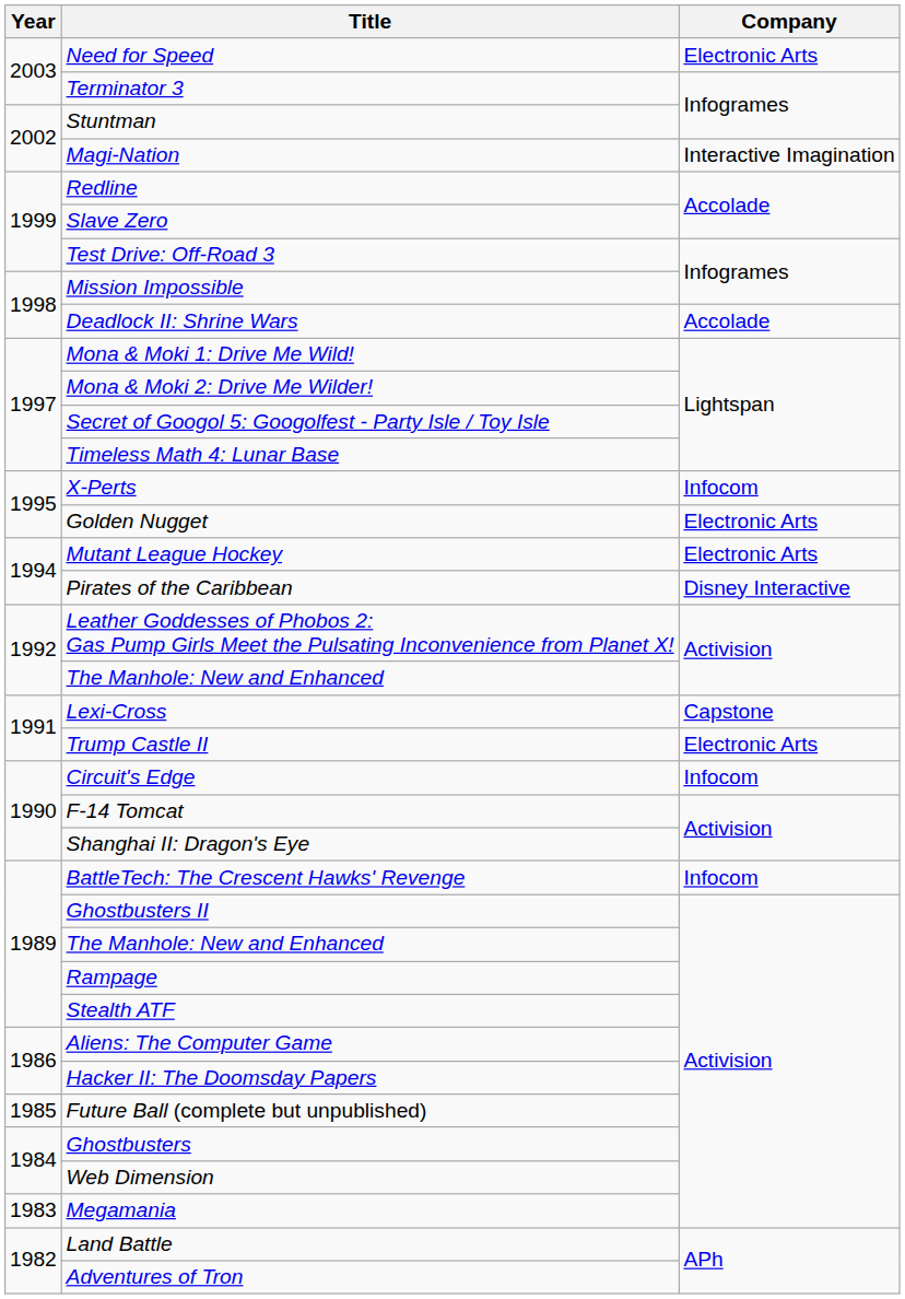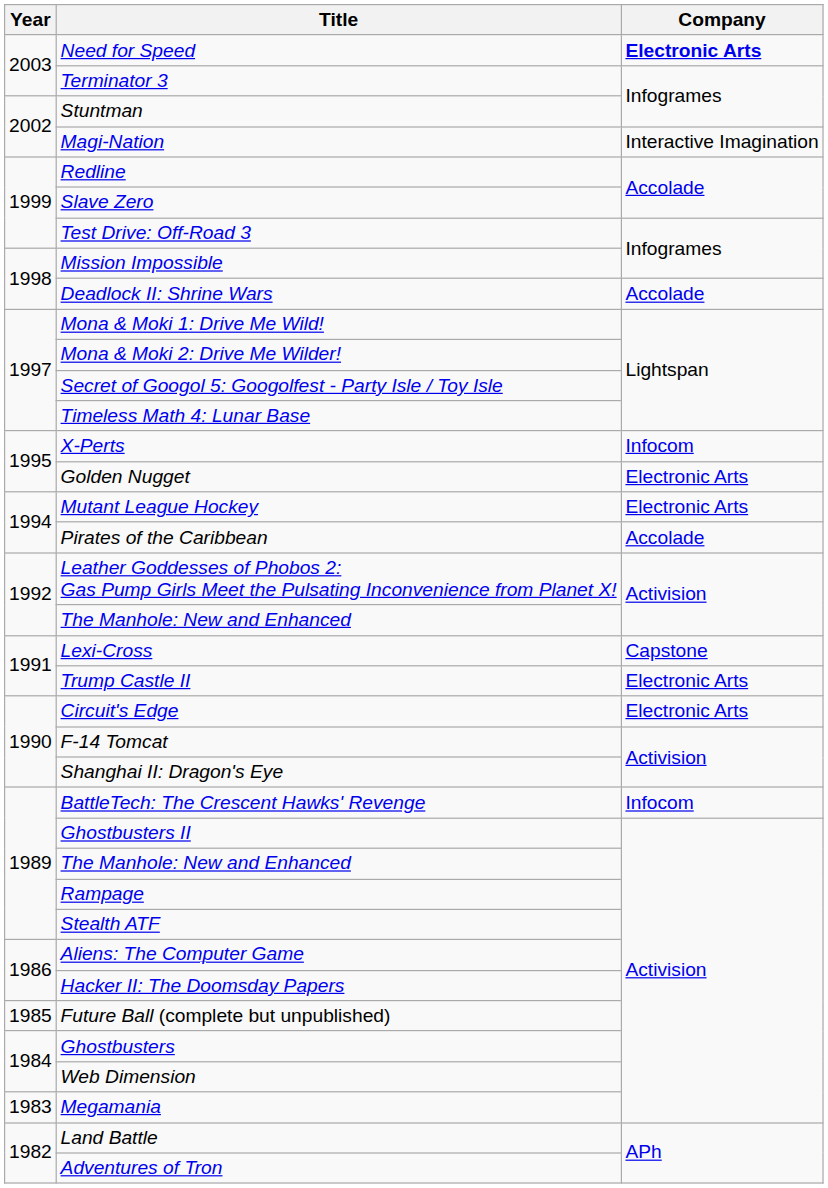Need for Speed | Company: normal -> bold
Pirates of the Caribbean | Company: Disney Interactive -> Accolade
Circuit's Edge | Company: Infocom -> Electronic Arts
